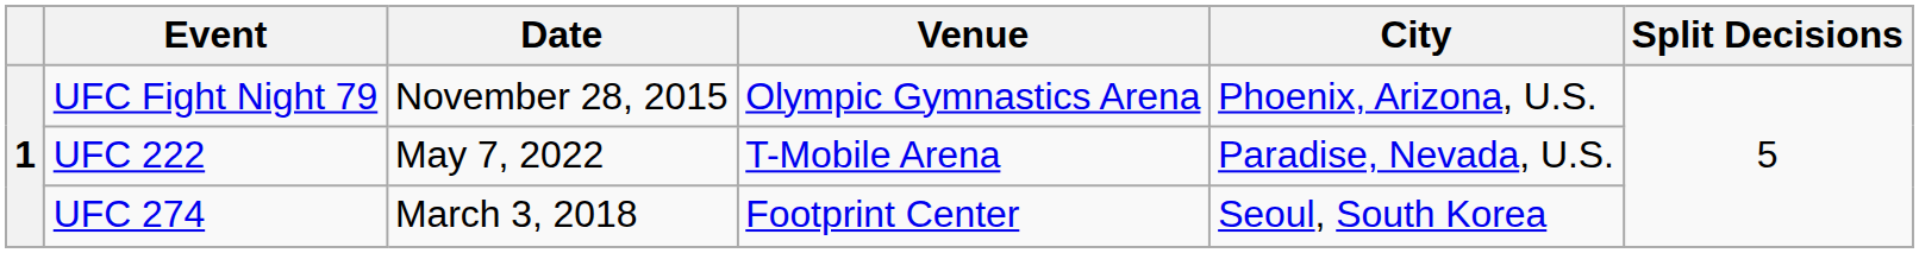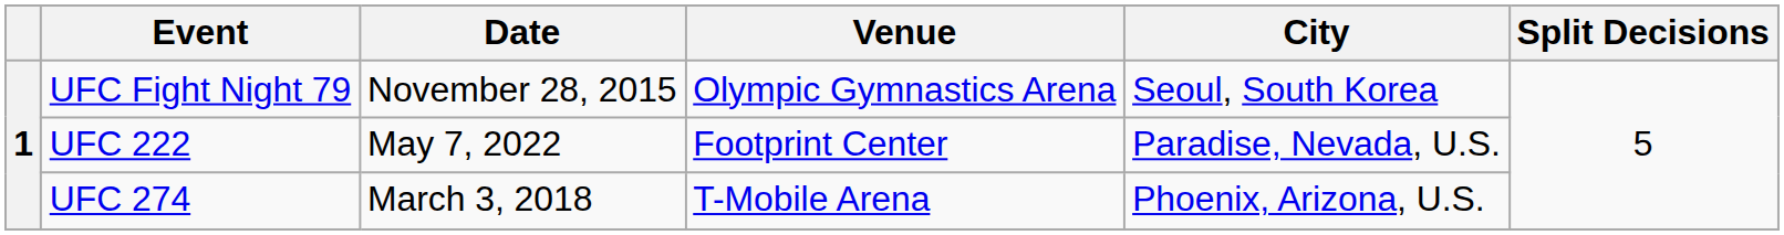UFC Fight Night 79 | City: Phoenix, Arizona, U.S. -> Seoul, South Korea
UFC 222 | Venue: T-Mobile Arena -> Footprint Center
UFC 274 | Venue: Footprint Center -> T-Mobile Arena
UFC 274 | City: Seoul, South Korea -> Phoenix, Arizona, U.S.
